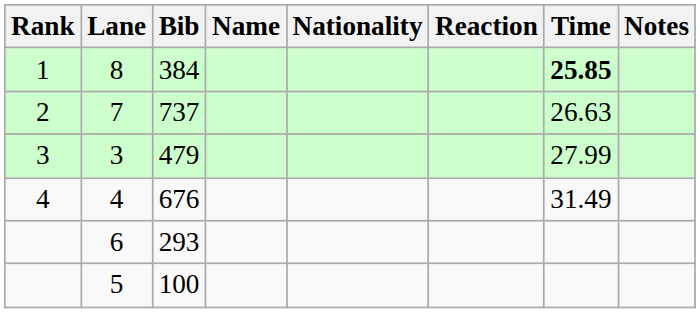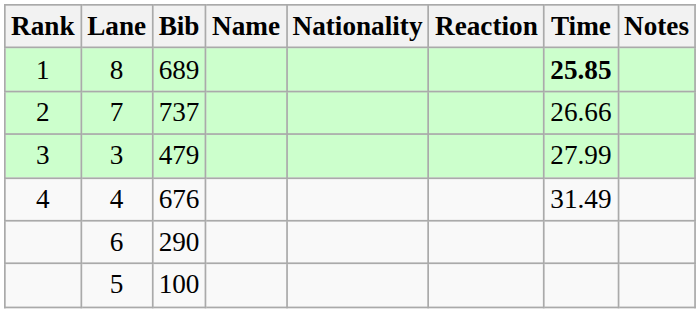8 | Bib: 384 -> 689
7 | Time: 26.63 -> 26.66
6 | Bib: 293 -> 290
